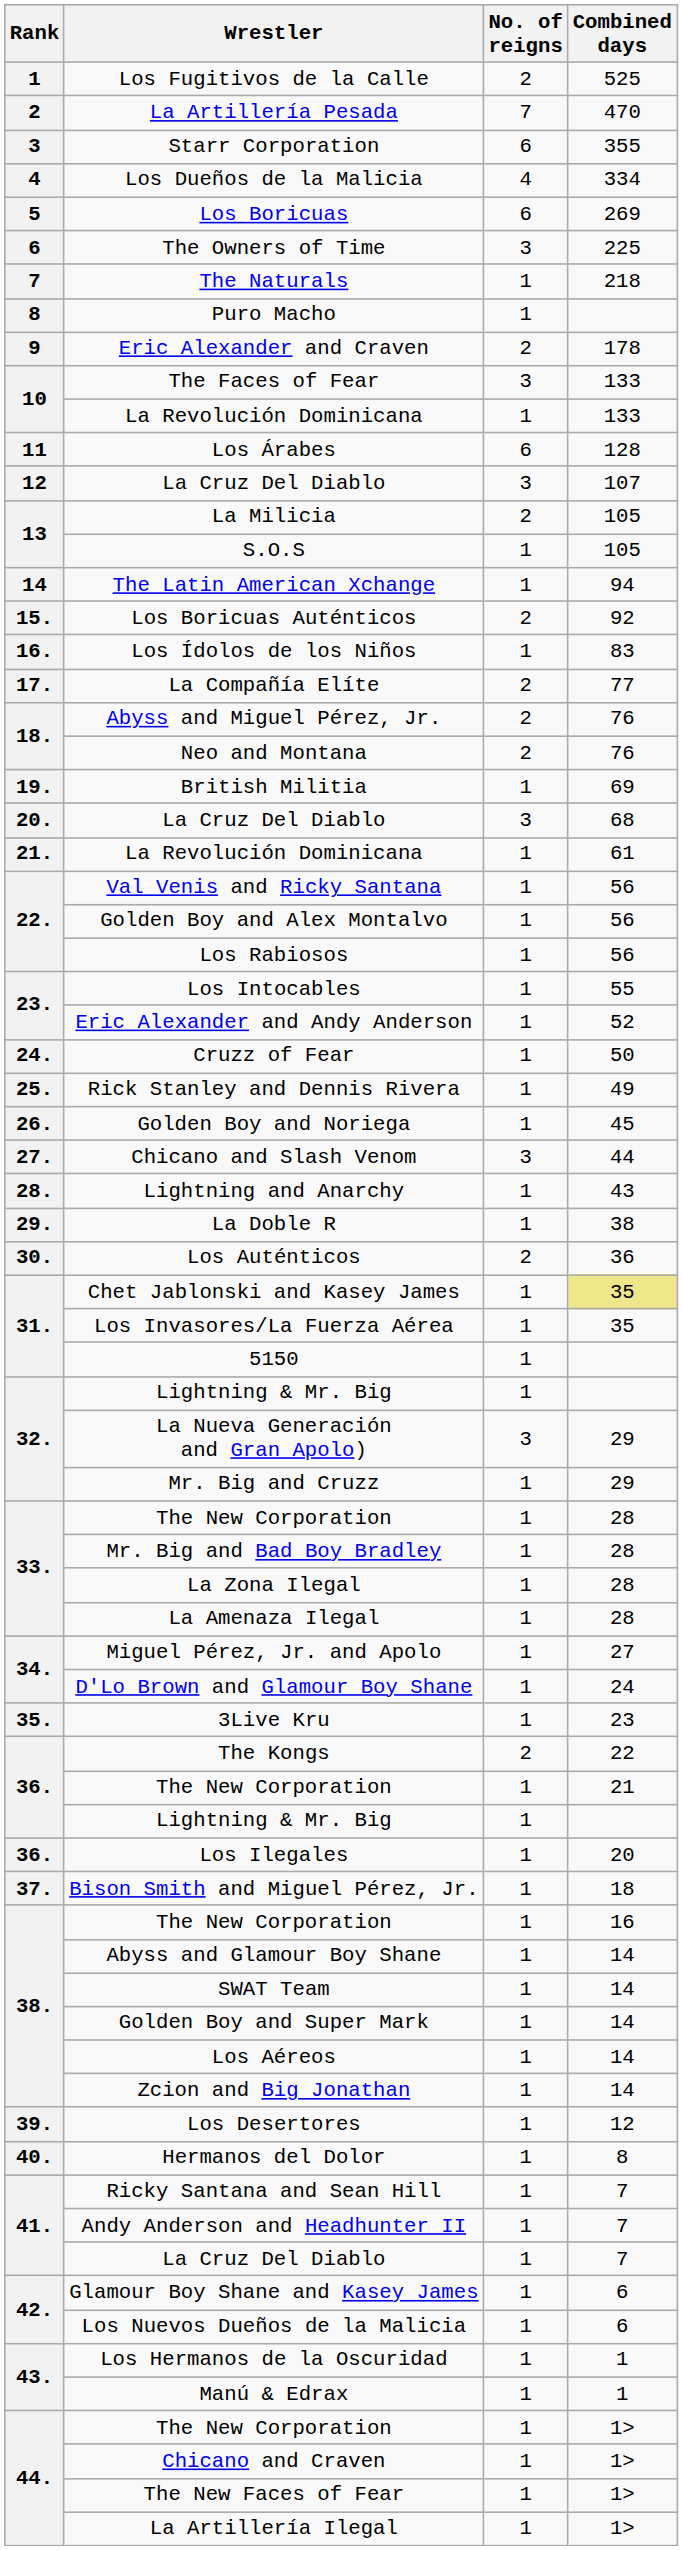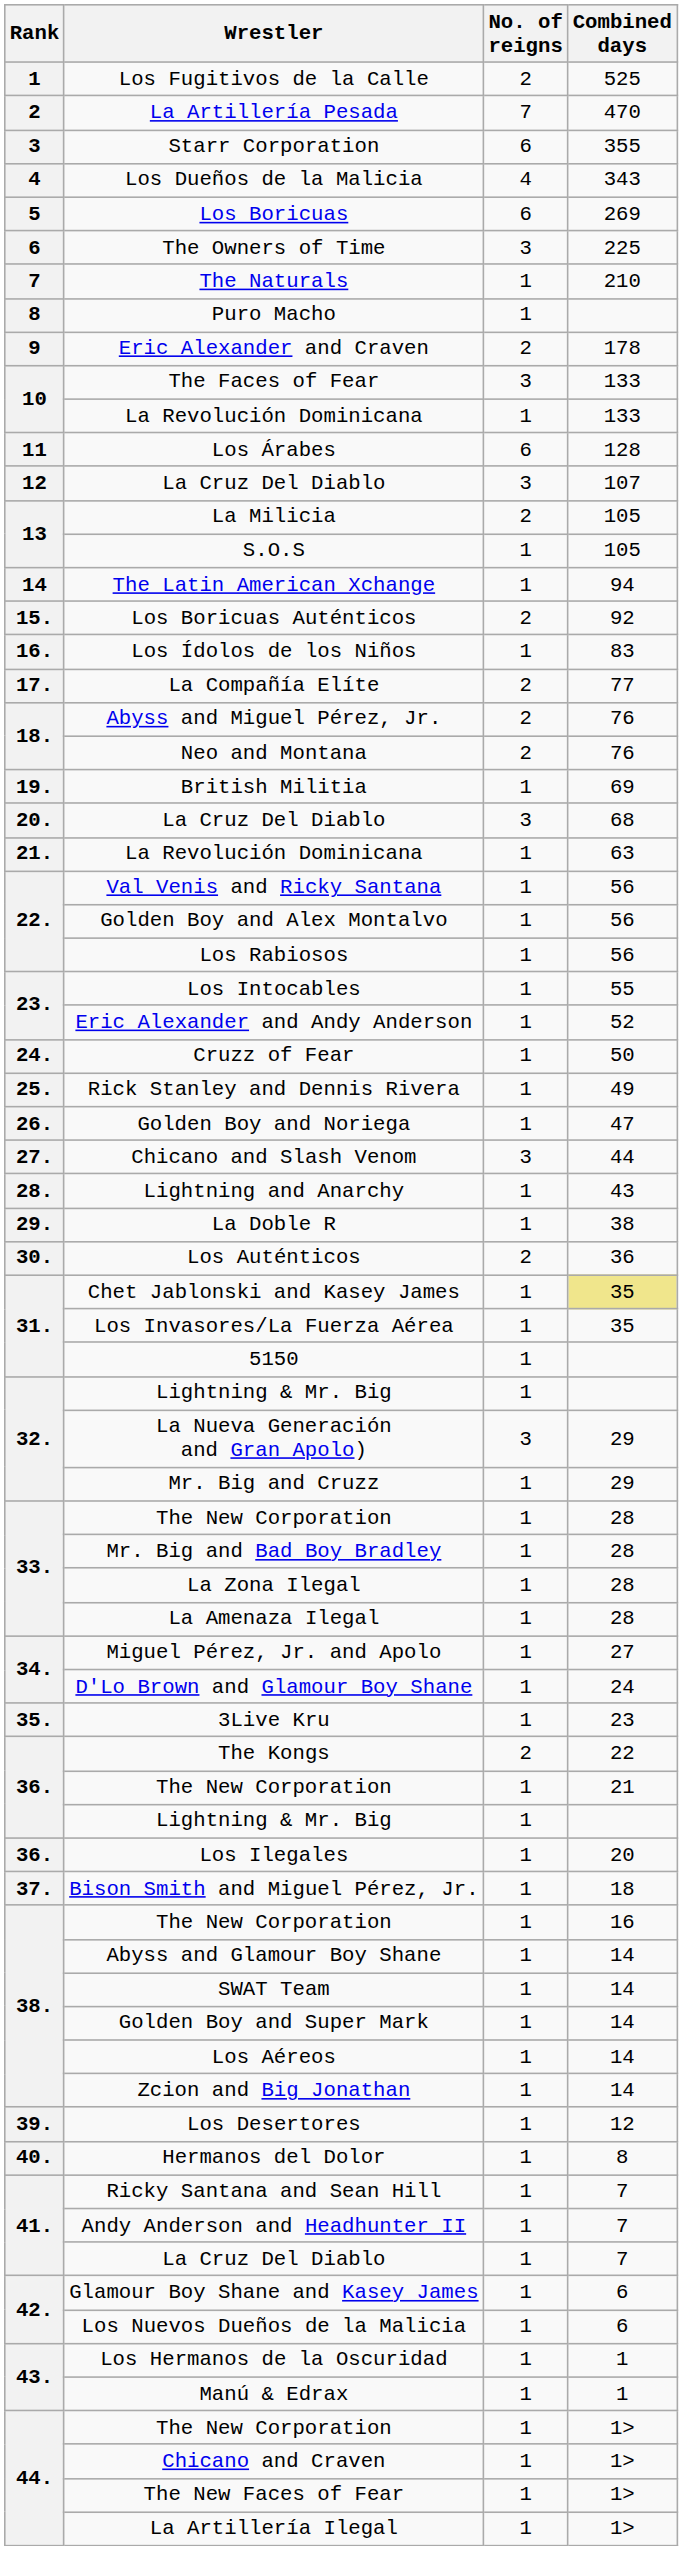Los Dueños de la Malicia | Combined days: 334 -> 343
The Naturals | Combined days: 218 -> 210
21. / La Revolución Dominicana | Combined days: 61 -> 63
Golden Boy and Noriega | Combined days: 45 -> 47
